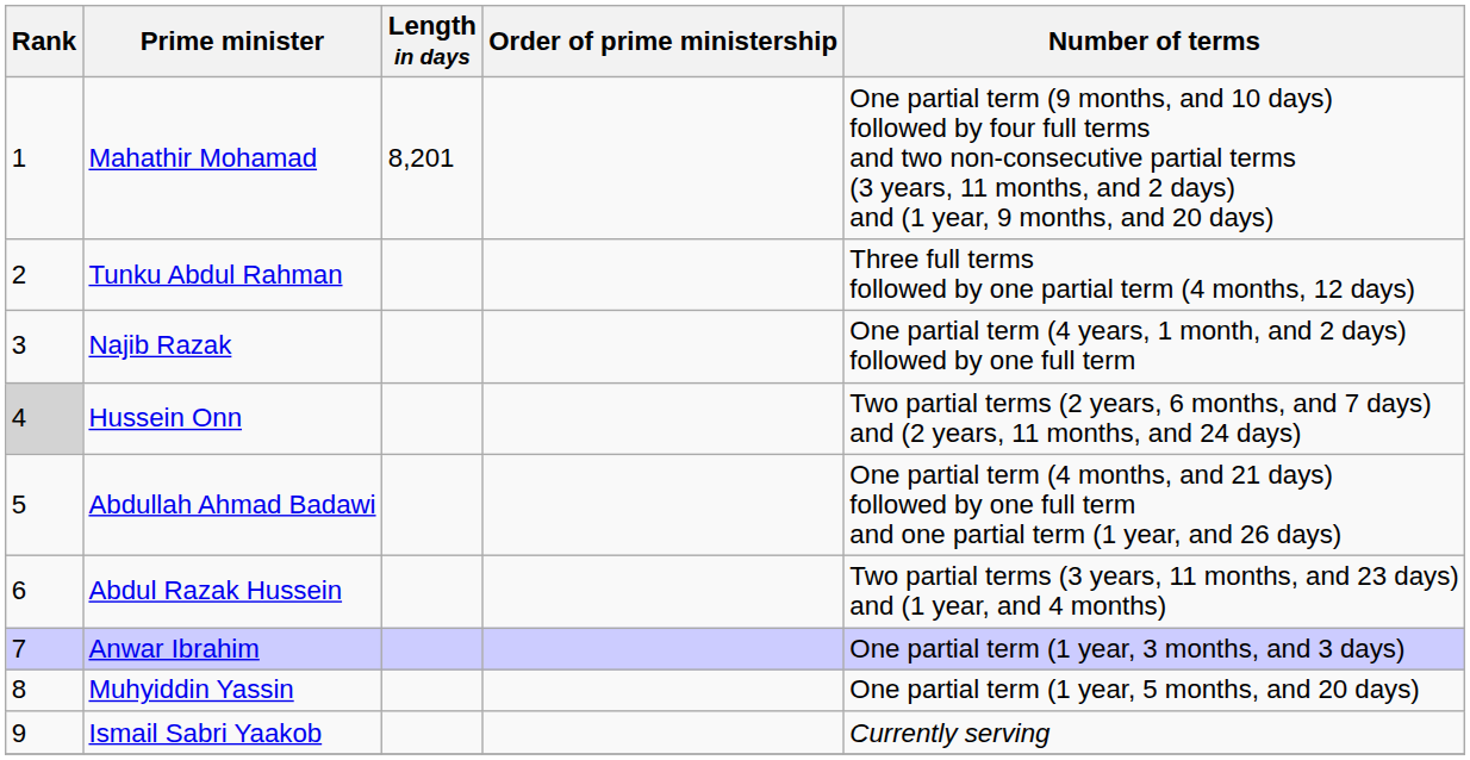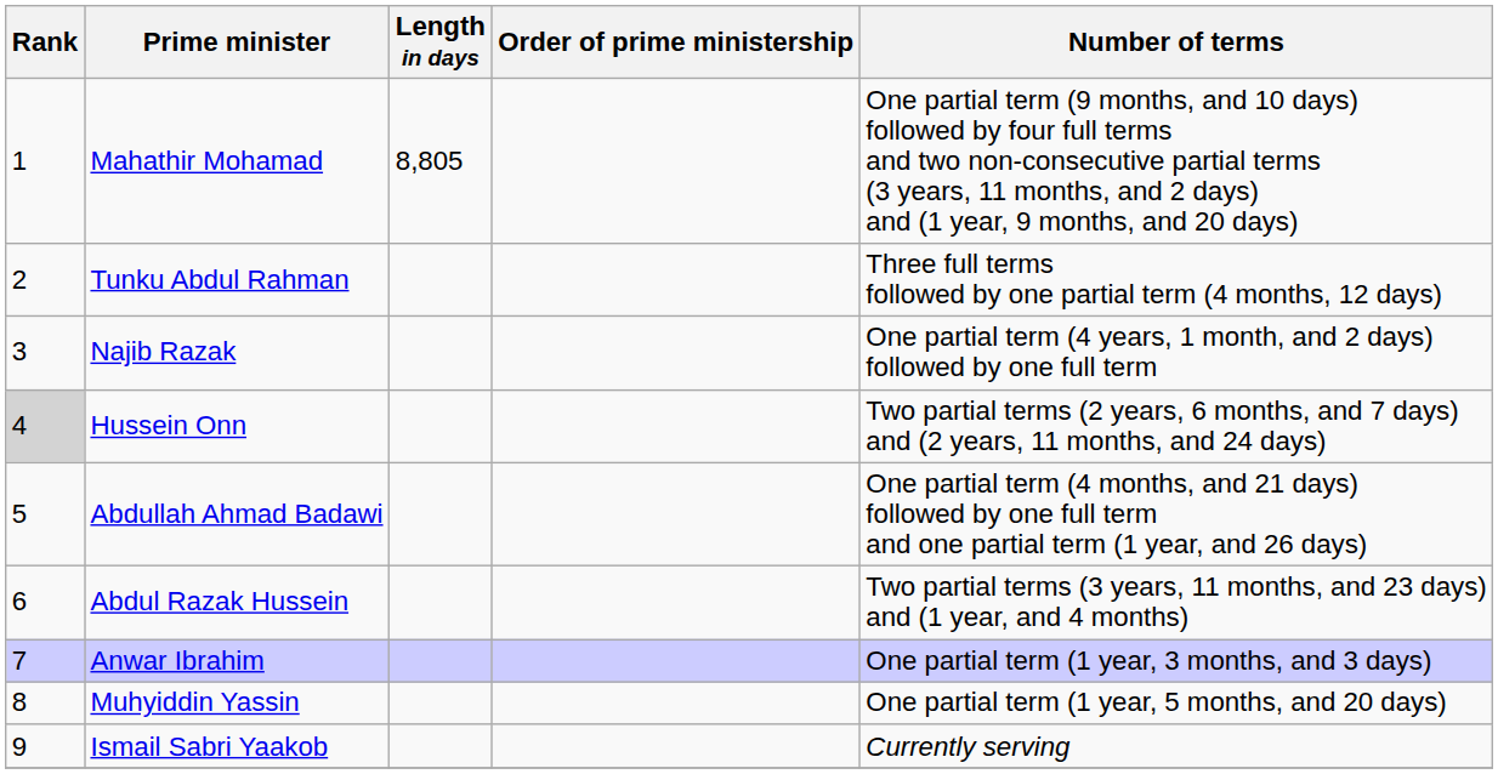Mahathir Mohamad | Length in days: 8,201 -> 8,805
